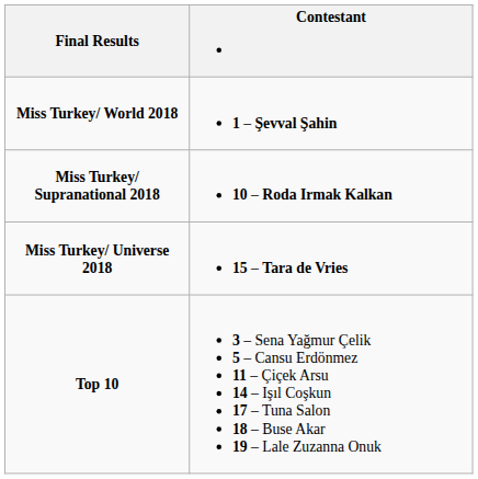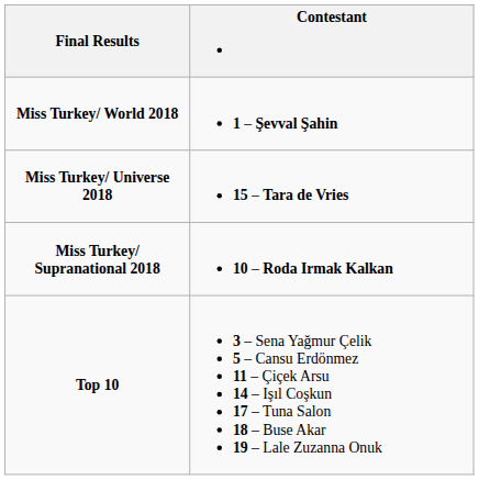rows swapped: Miss Turkey/ Universe 2018 <-> Miss Turkey/ Supranational 2018
